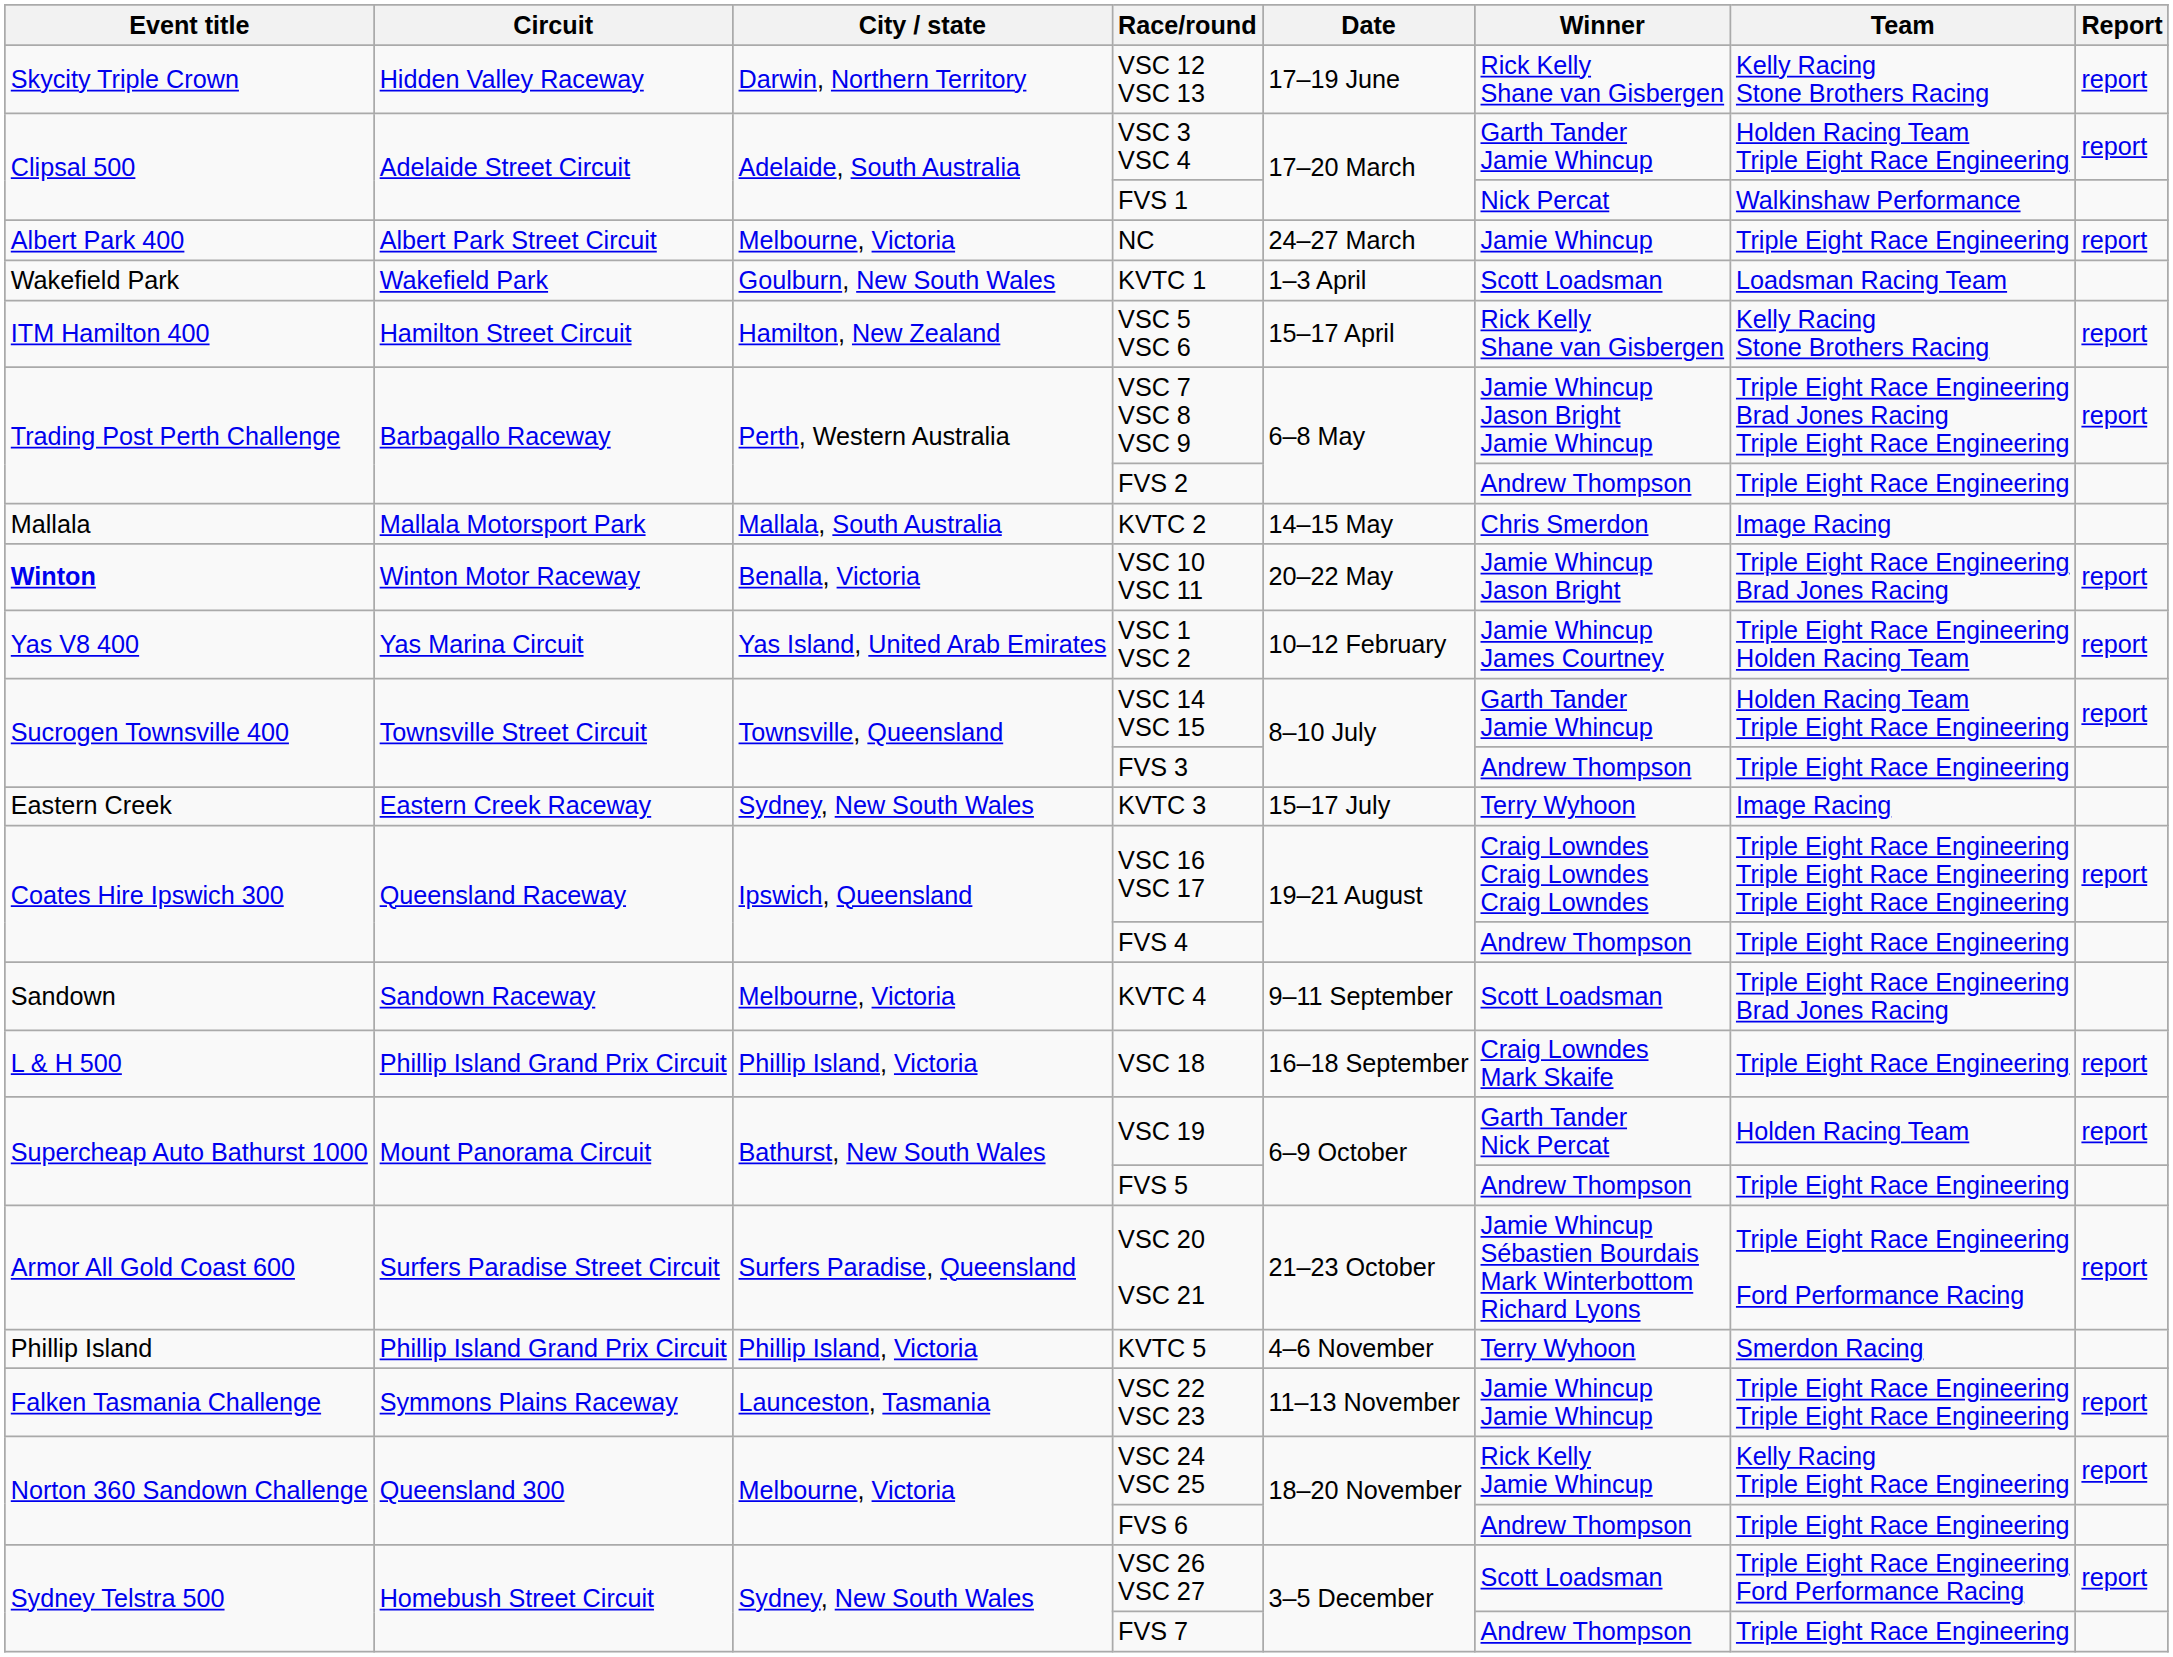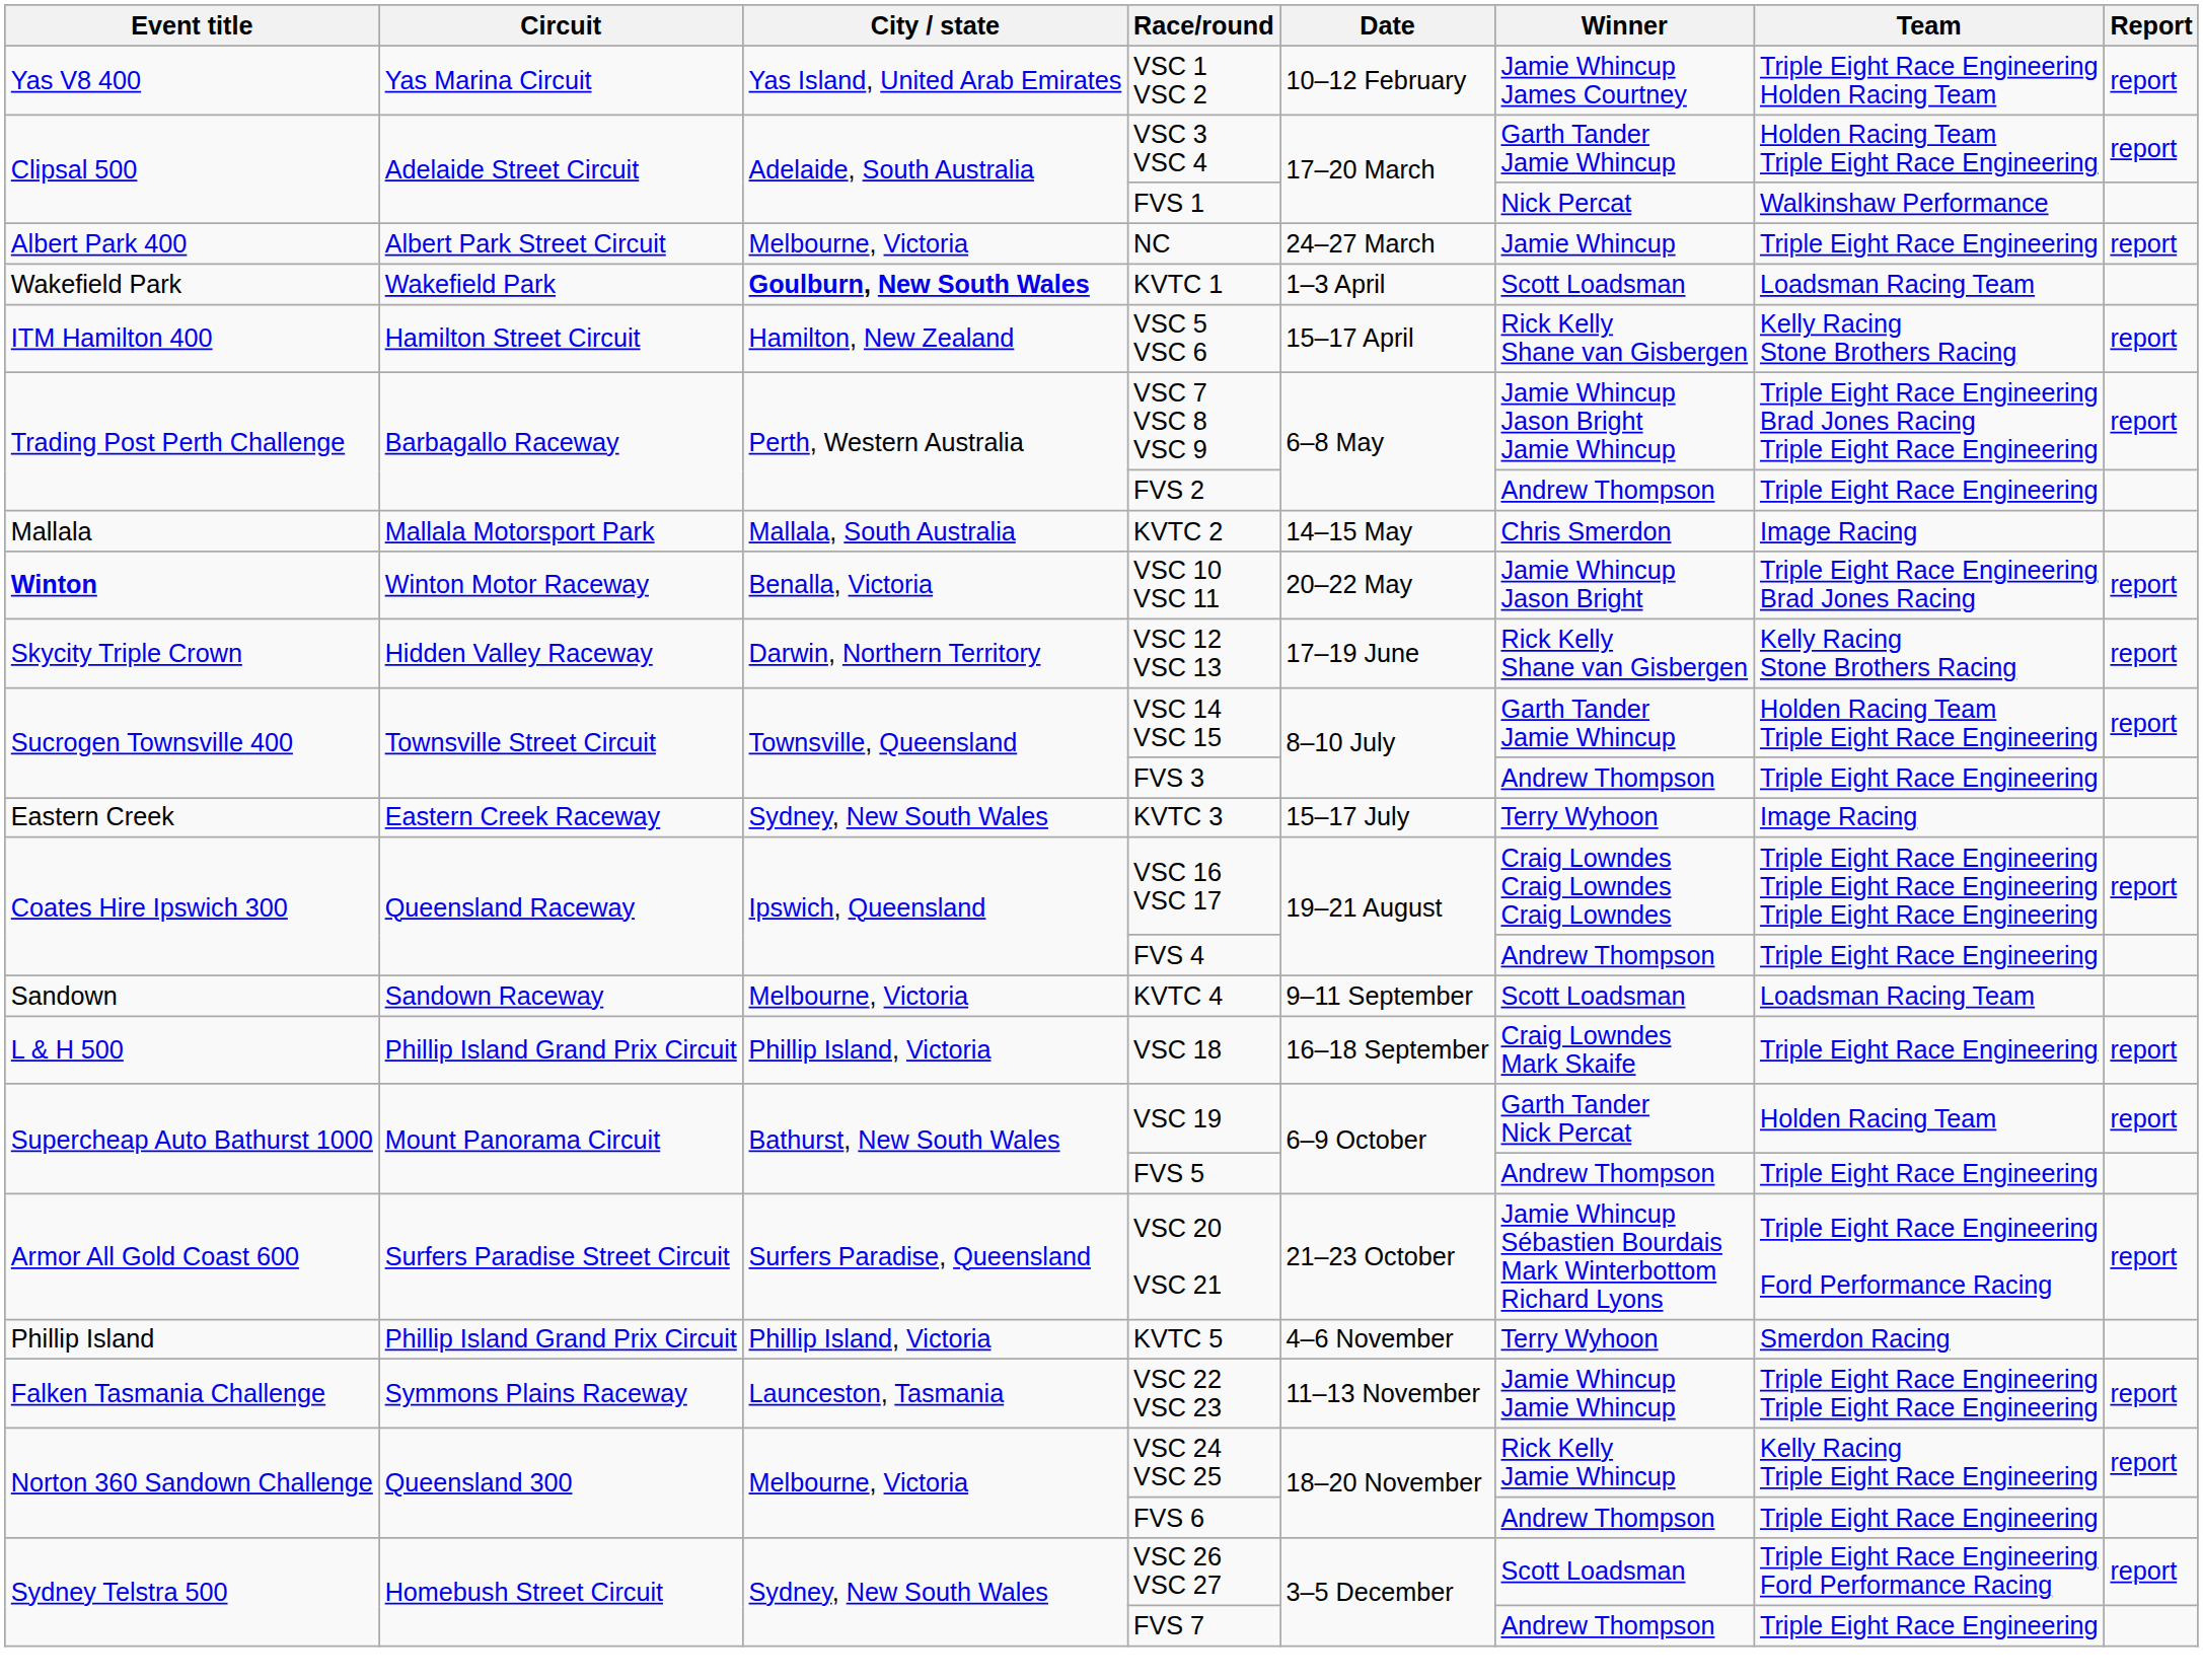rows swapped: VSC 1 VSC 2 <-> VSC 12 VSC 13
KVTC 1 | City / state: normal -> bold
KVTC 4 | Team: Triple Eight Race Engineering Brad Jones Racing -> Loadsman Racing Team
